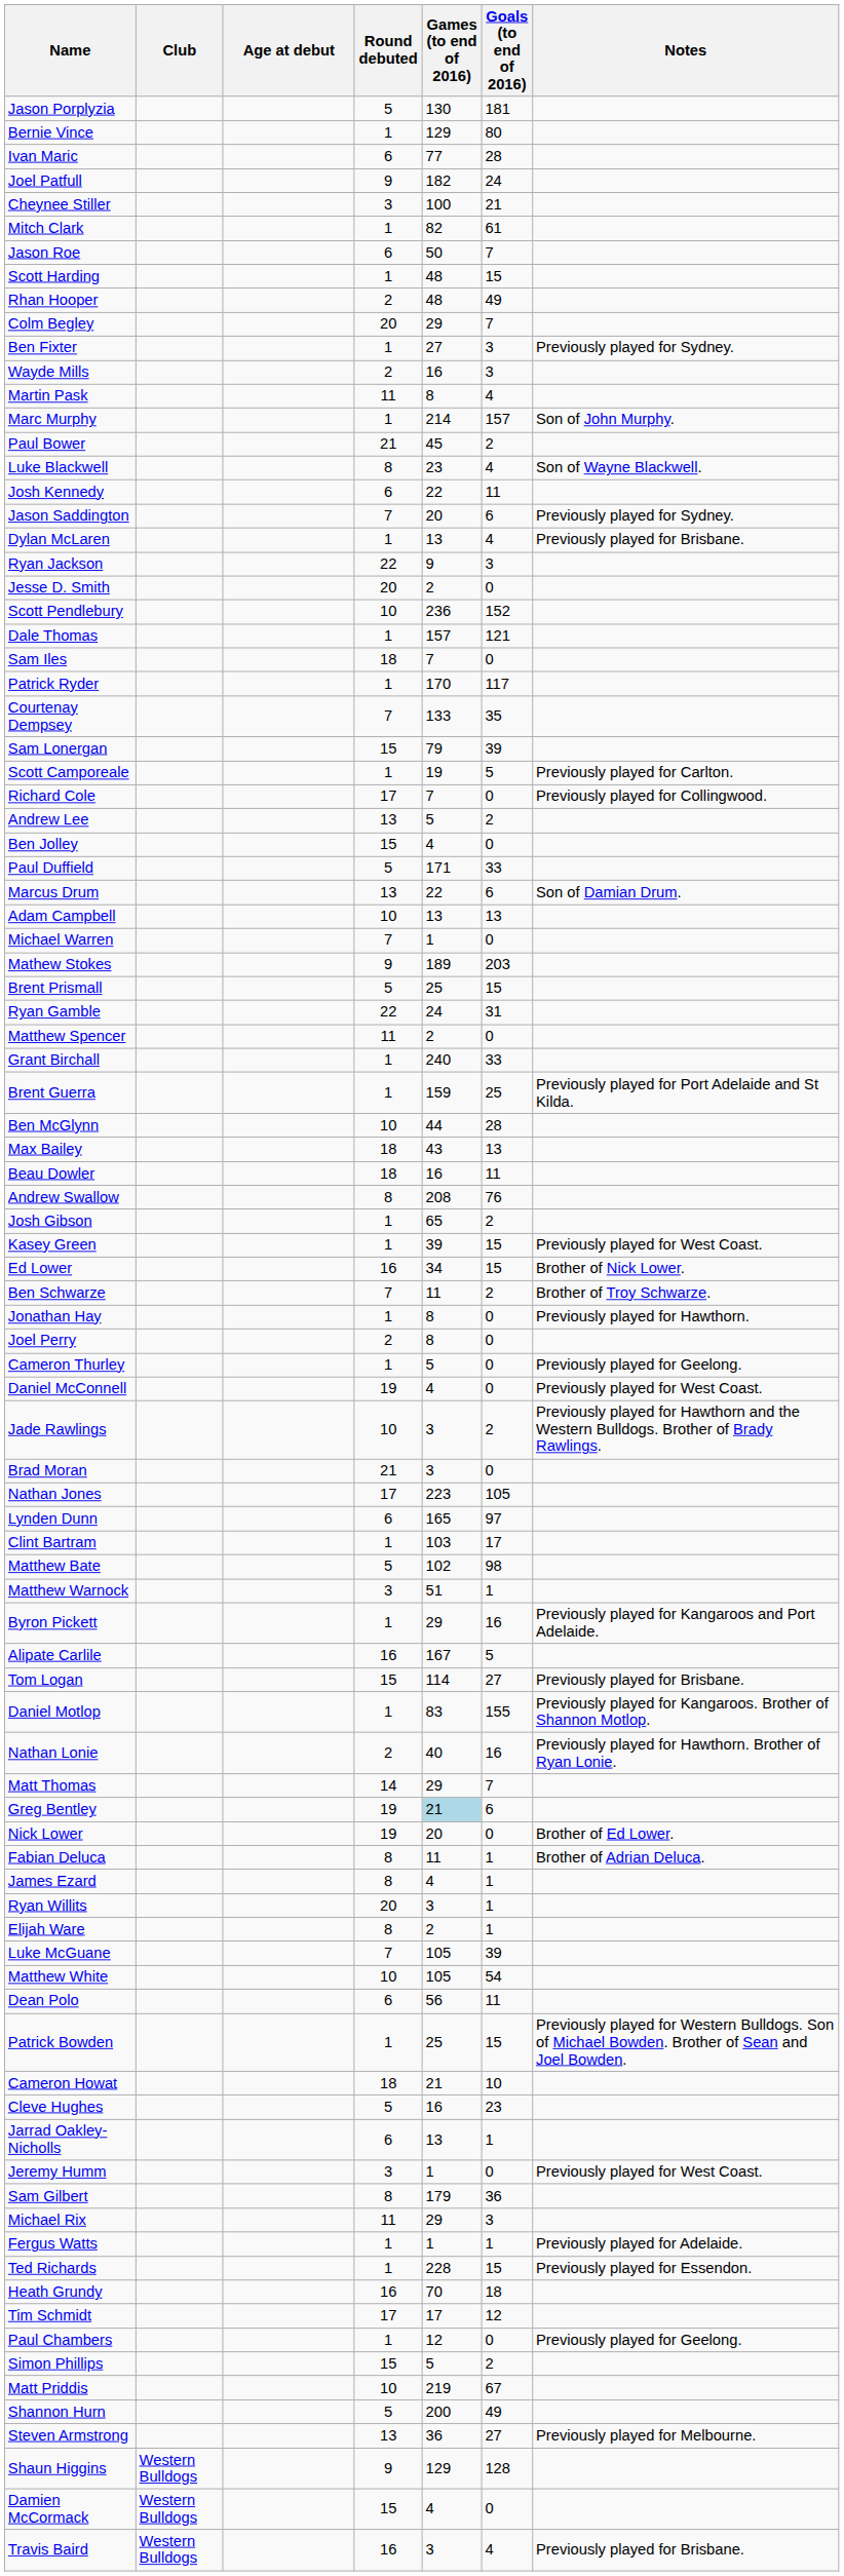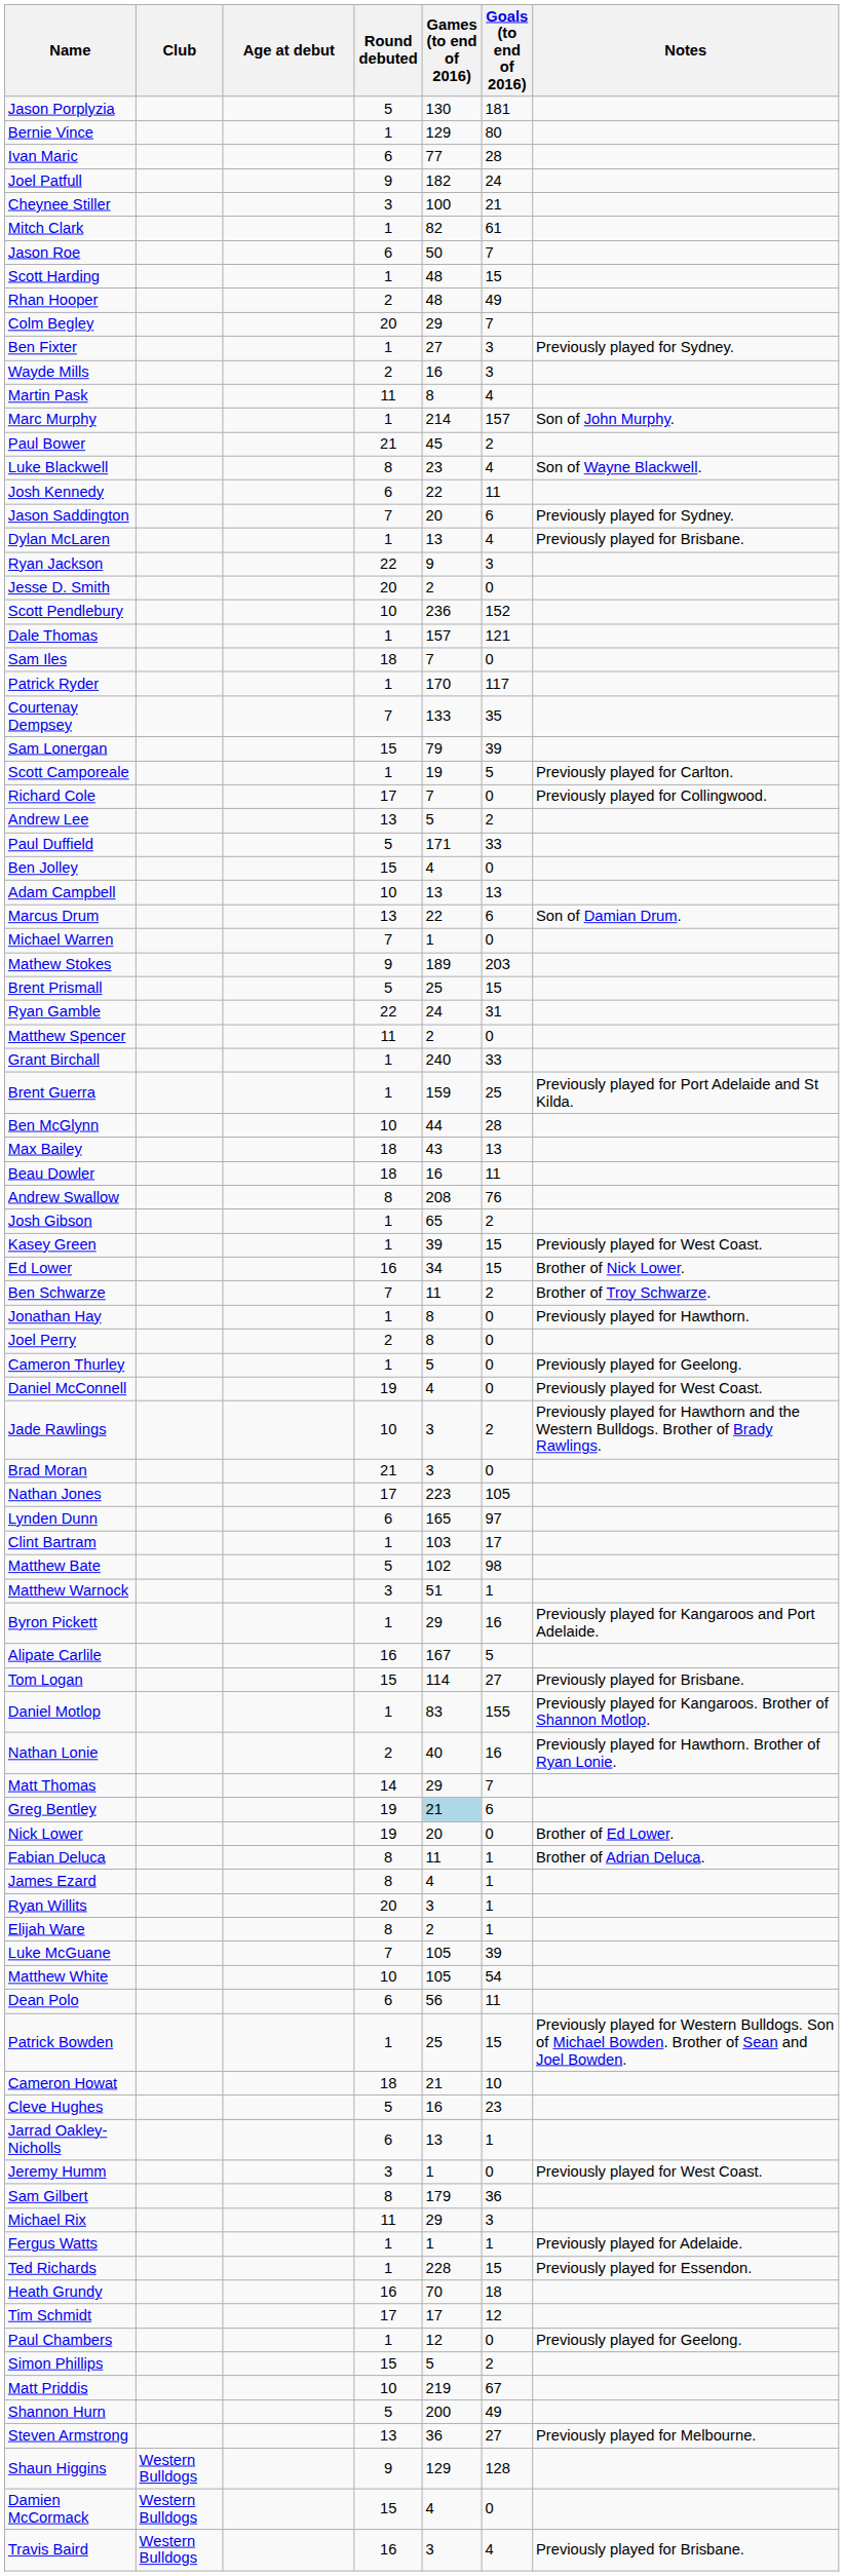rows swapped: Ben Jolley <-> Paul Duffield
rows swapped: Marcus Drum <-> Adam Campbell
